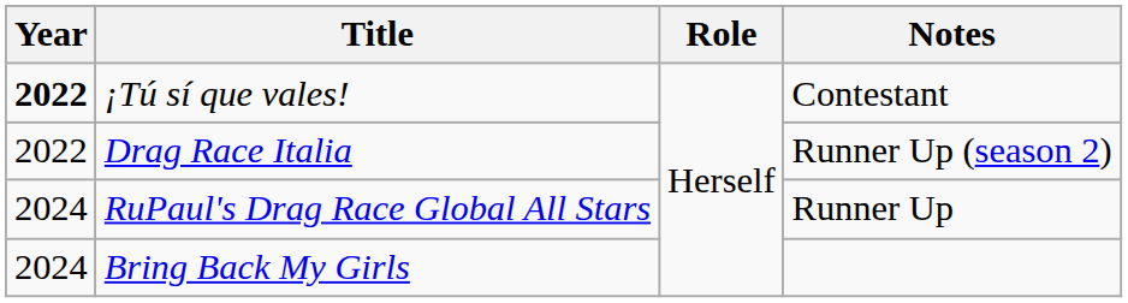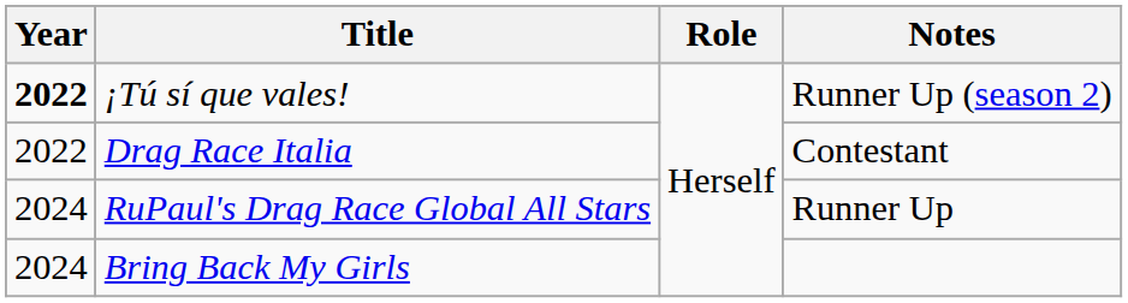¡Tú sí que vales! | Notes: Contestant -> Runner Up (season 2)
Drag Race Italia | Notes: Runner Up (season 2) -> Contestant
